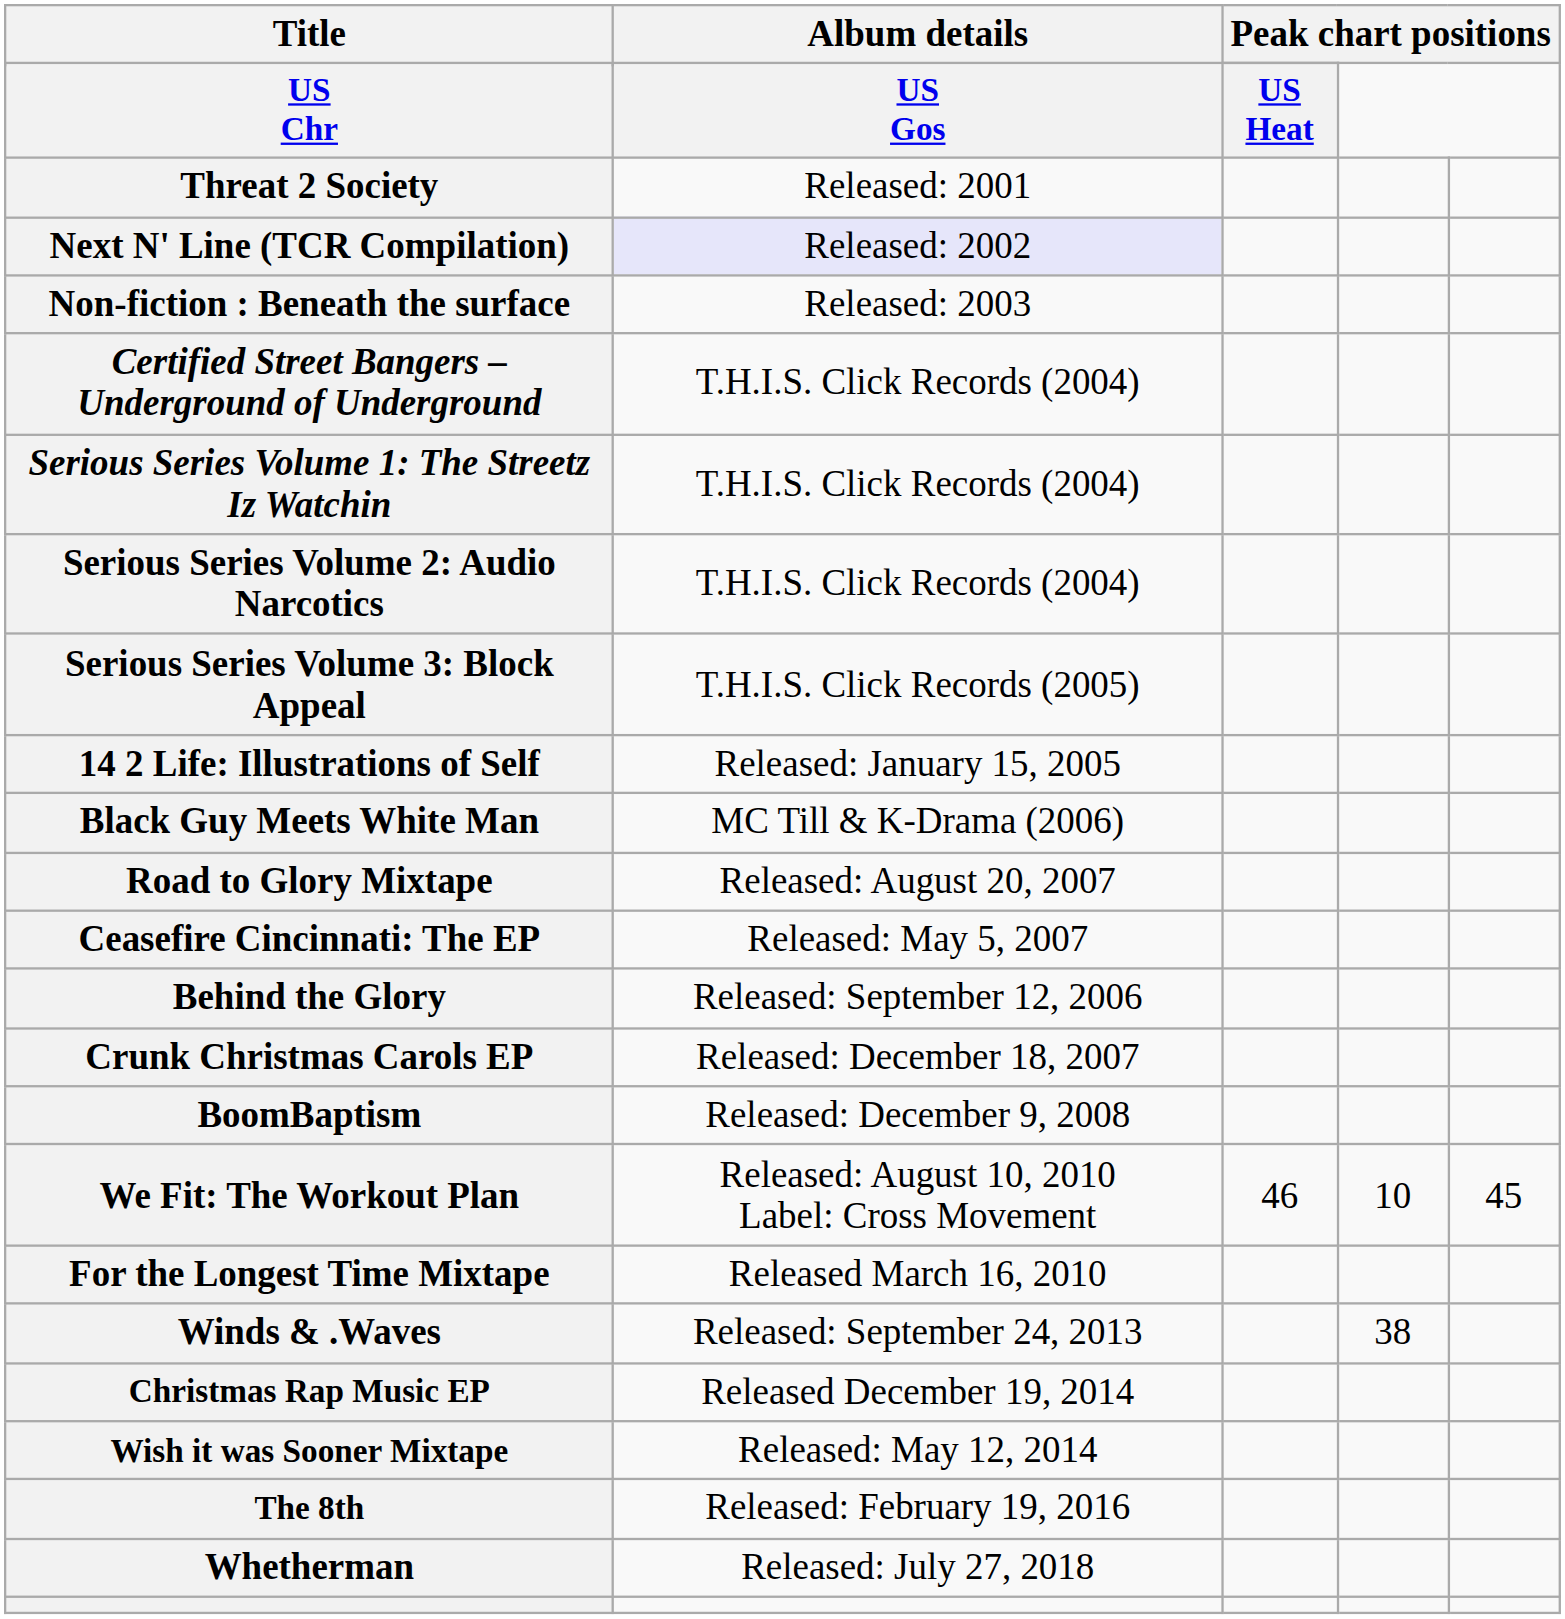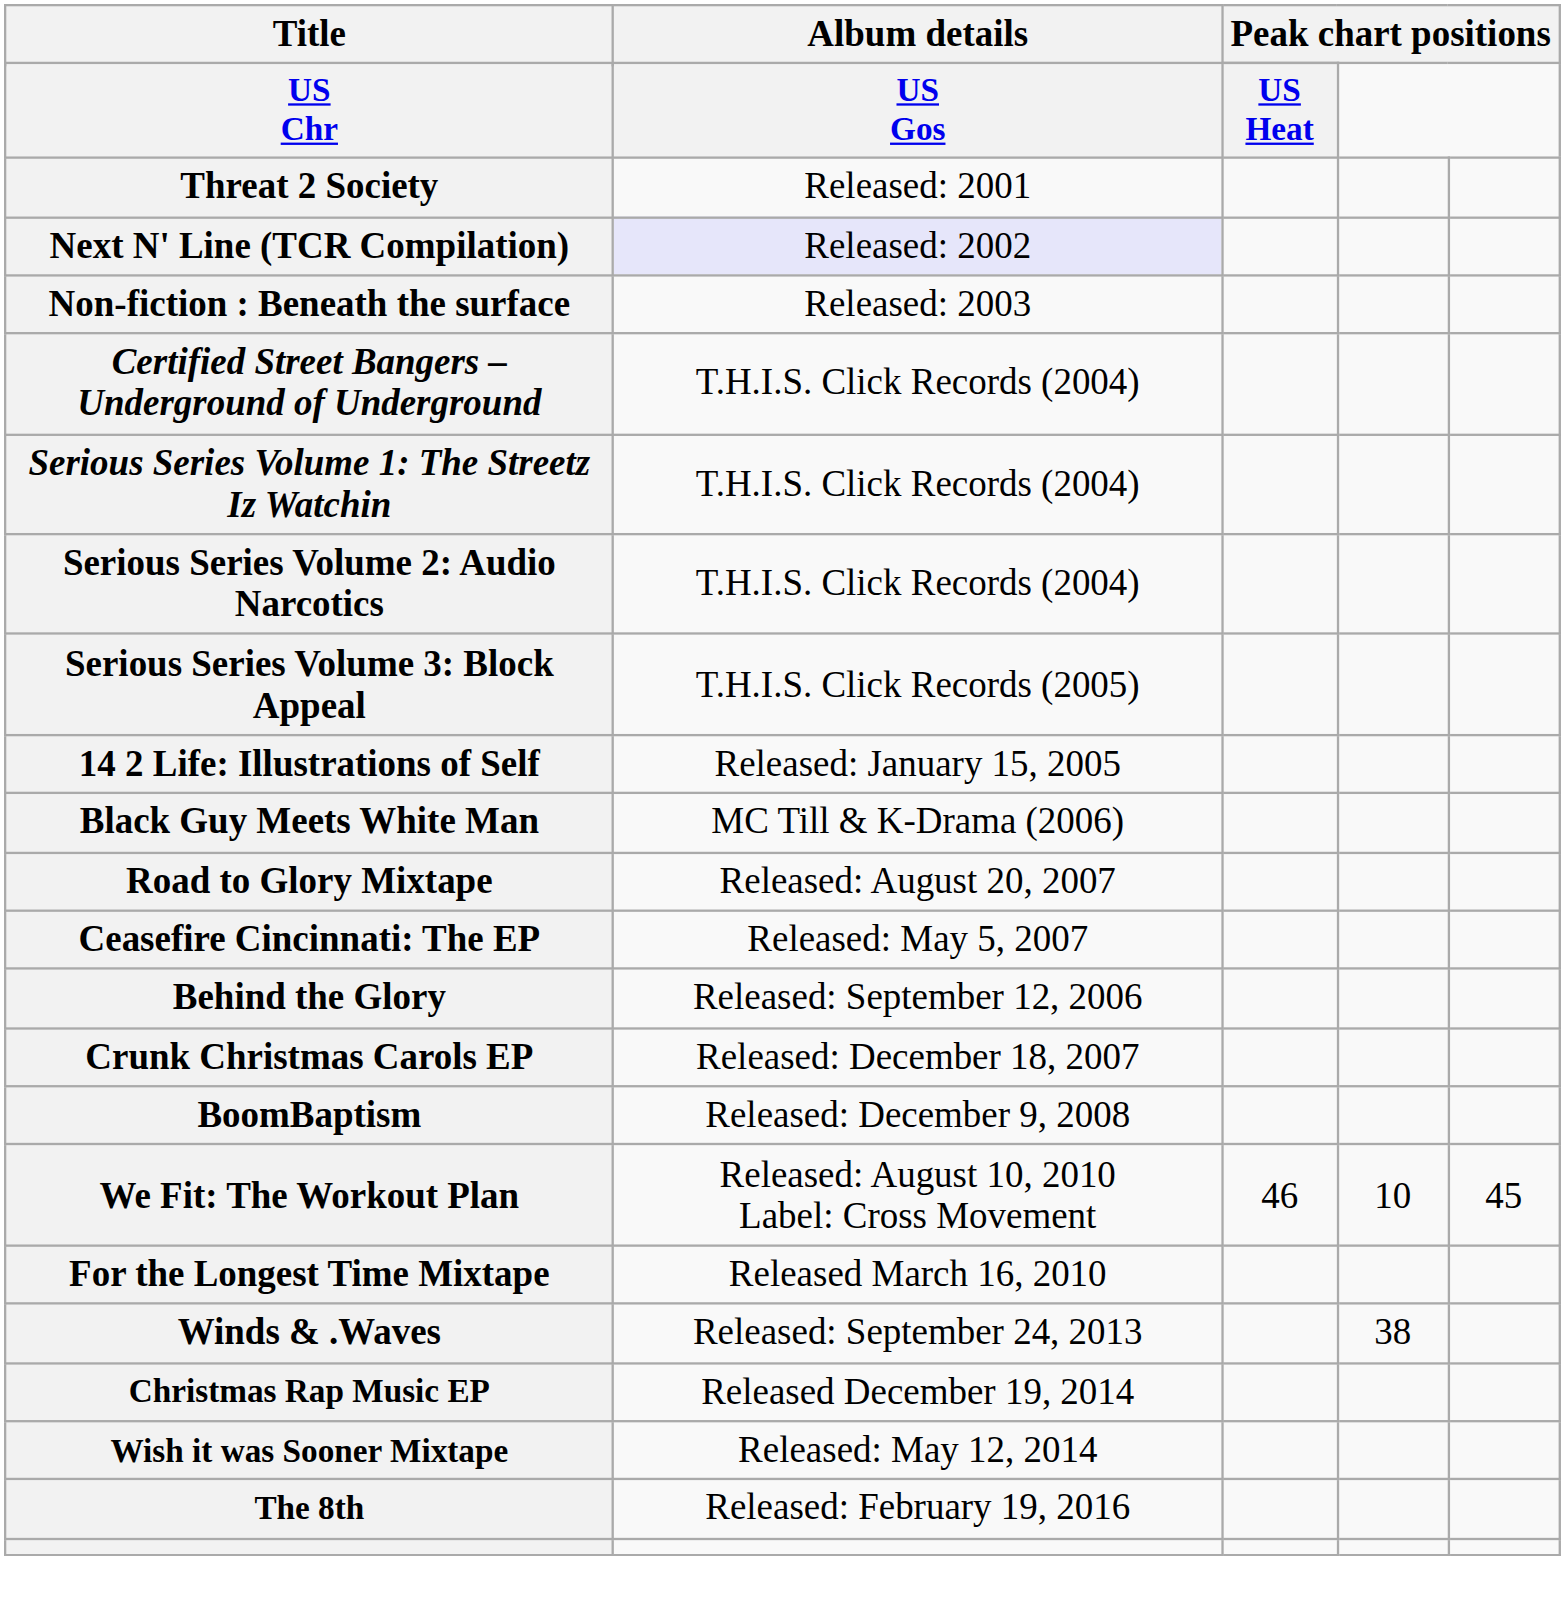- row: Whetherman | Released: July 27, 2018
